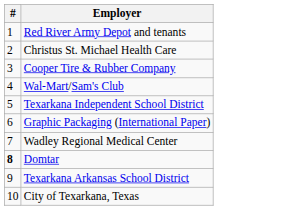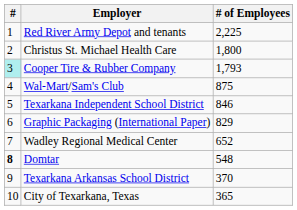+ column: # of Employees | 2,225 | 1,800 | 1,793 | 875 | 846 | 829 | 652 | 548 | 370 | 365
Cooper Tire & Rubber Company | #: no background -> paleturquoise background
